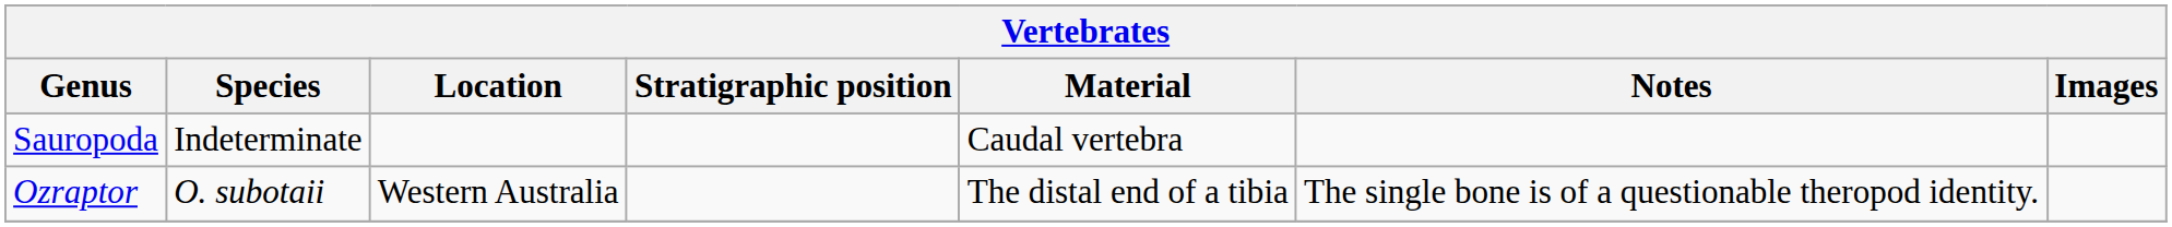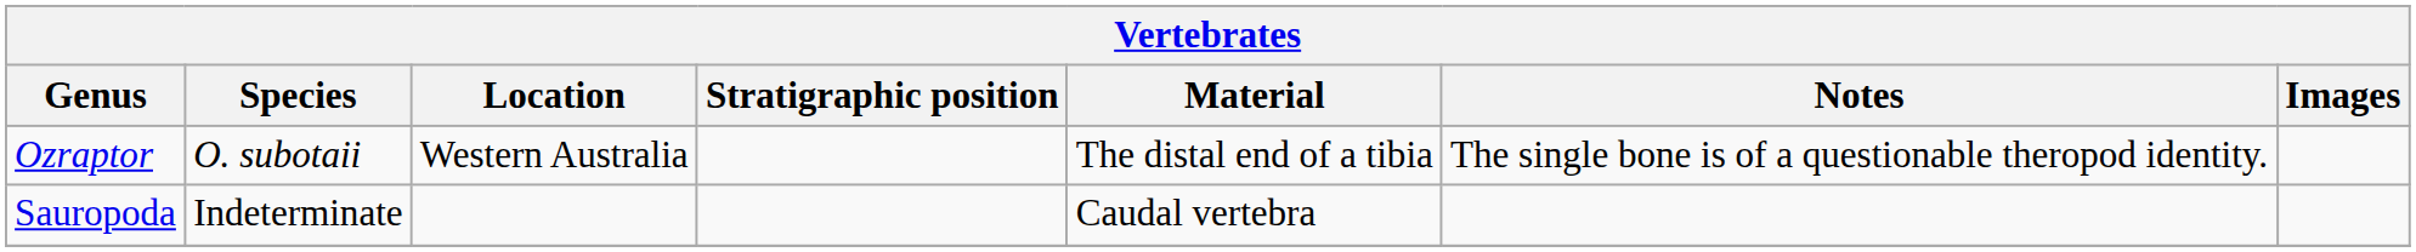rows swapped: Ozraptor <-> Sauropoda
